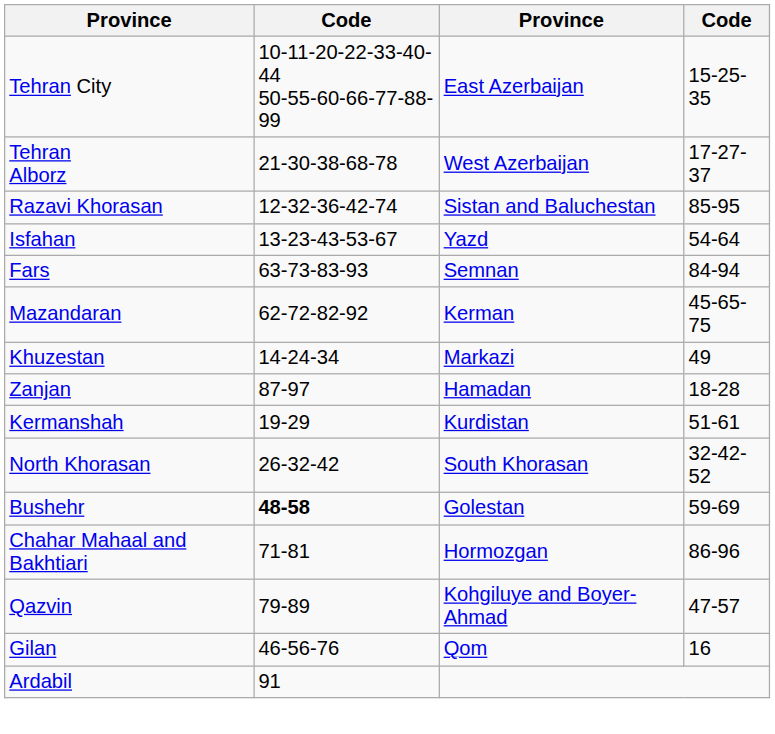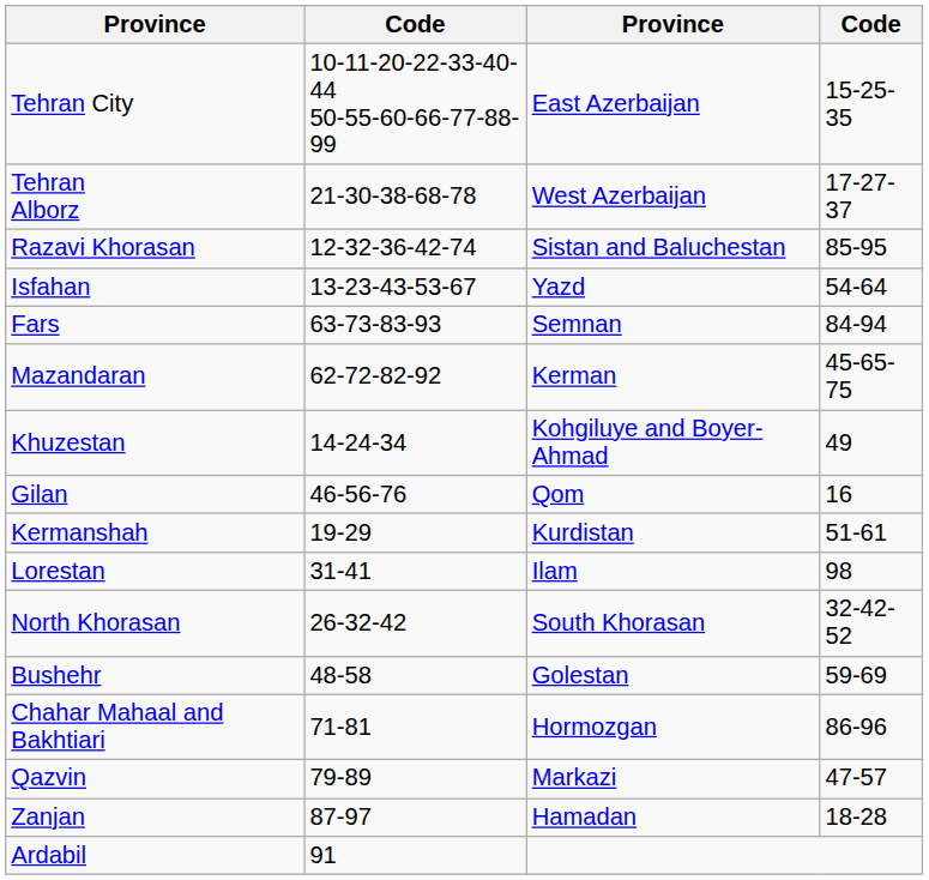Khuzestan | column 3: Markazi -> Kohgiluye and Boyer-Ahmad
rows swapped: Gilan <-> Zanjan
+ row: Lorestan | 31-41 | Ilam | 98
Bushehr | column 2: bold -> normal
Qazvin | column 3: Kohgiluye and Boyer-Ahmad -> Markazi
